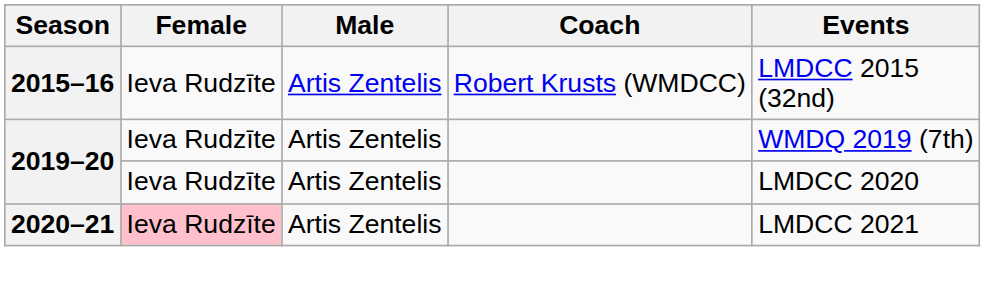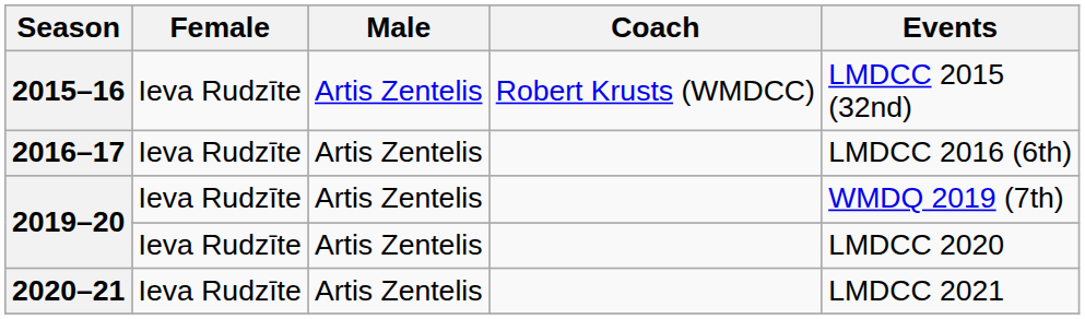+ row: 2016–17 | Ieva Rudzīte | Artis Zentelis | LMDCC 2016 (6th)
2020–21 | Female: pink background -> no background
